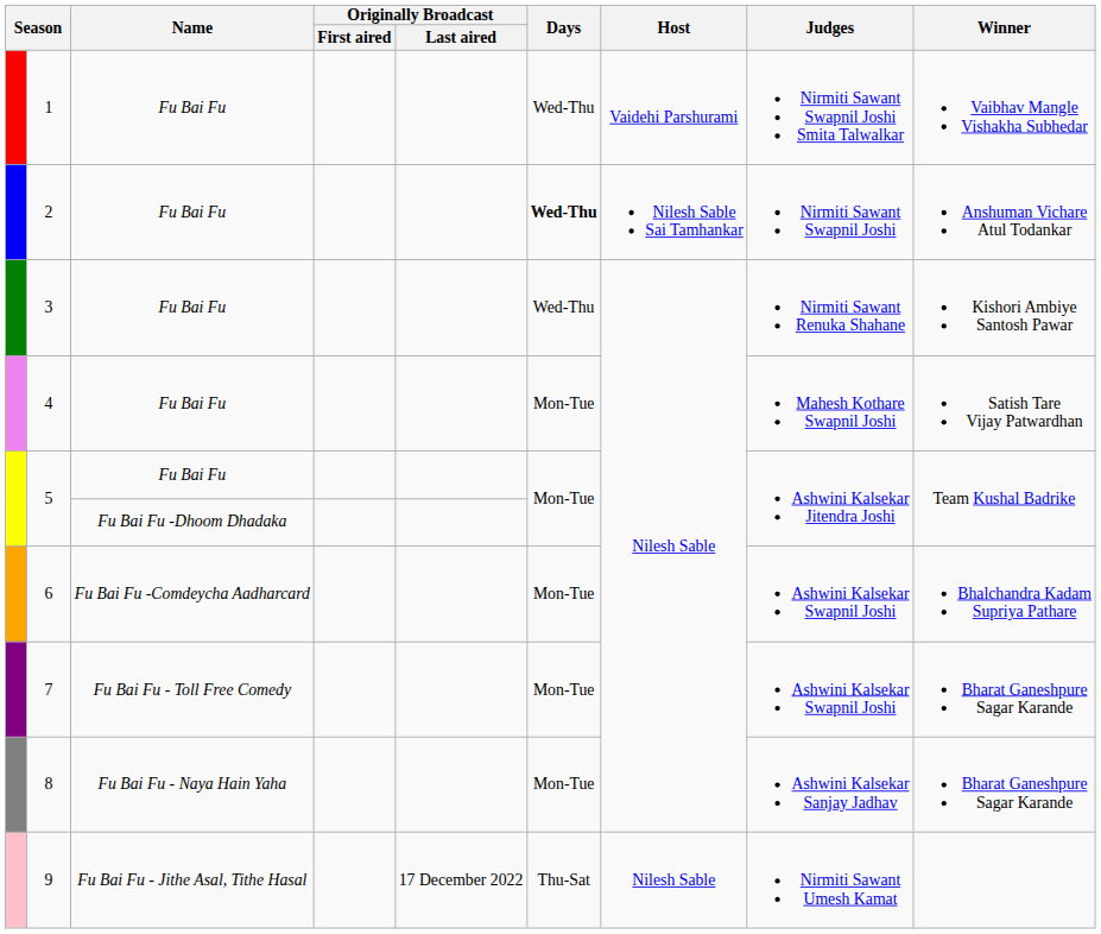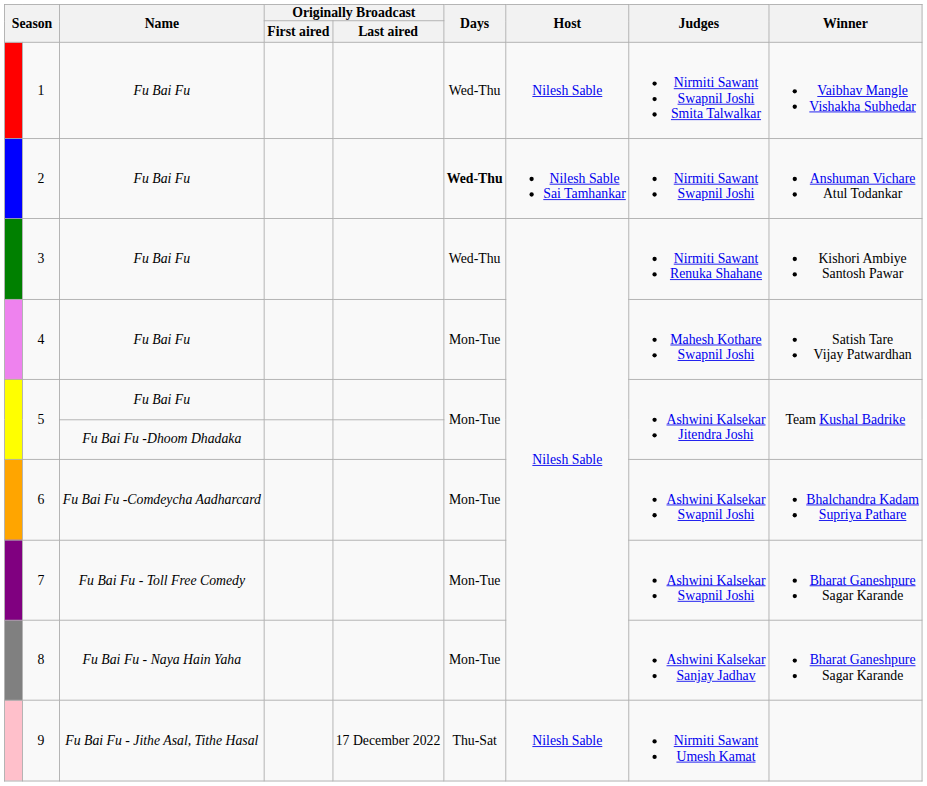1 | Host: Vaidehi Parshurami -> Nilesh Sable
